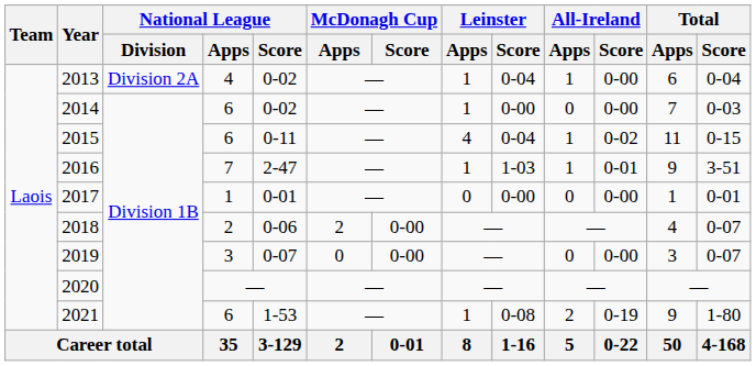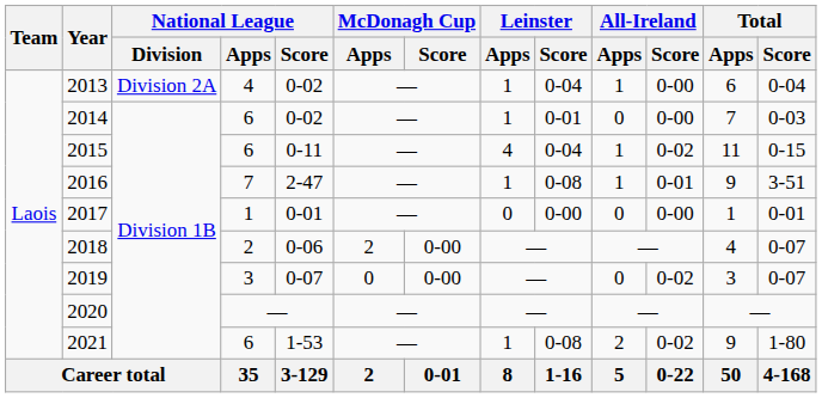2014 | Leinster / Score: 0-00 -> 0-01
2016 | Leinster / Score: 1-03 -> 0-08
2019 | All-Ireland / Score: 0-00 -> 0-02
2021 | All-Ireland / Score: 0-19 -> 0-02
